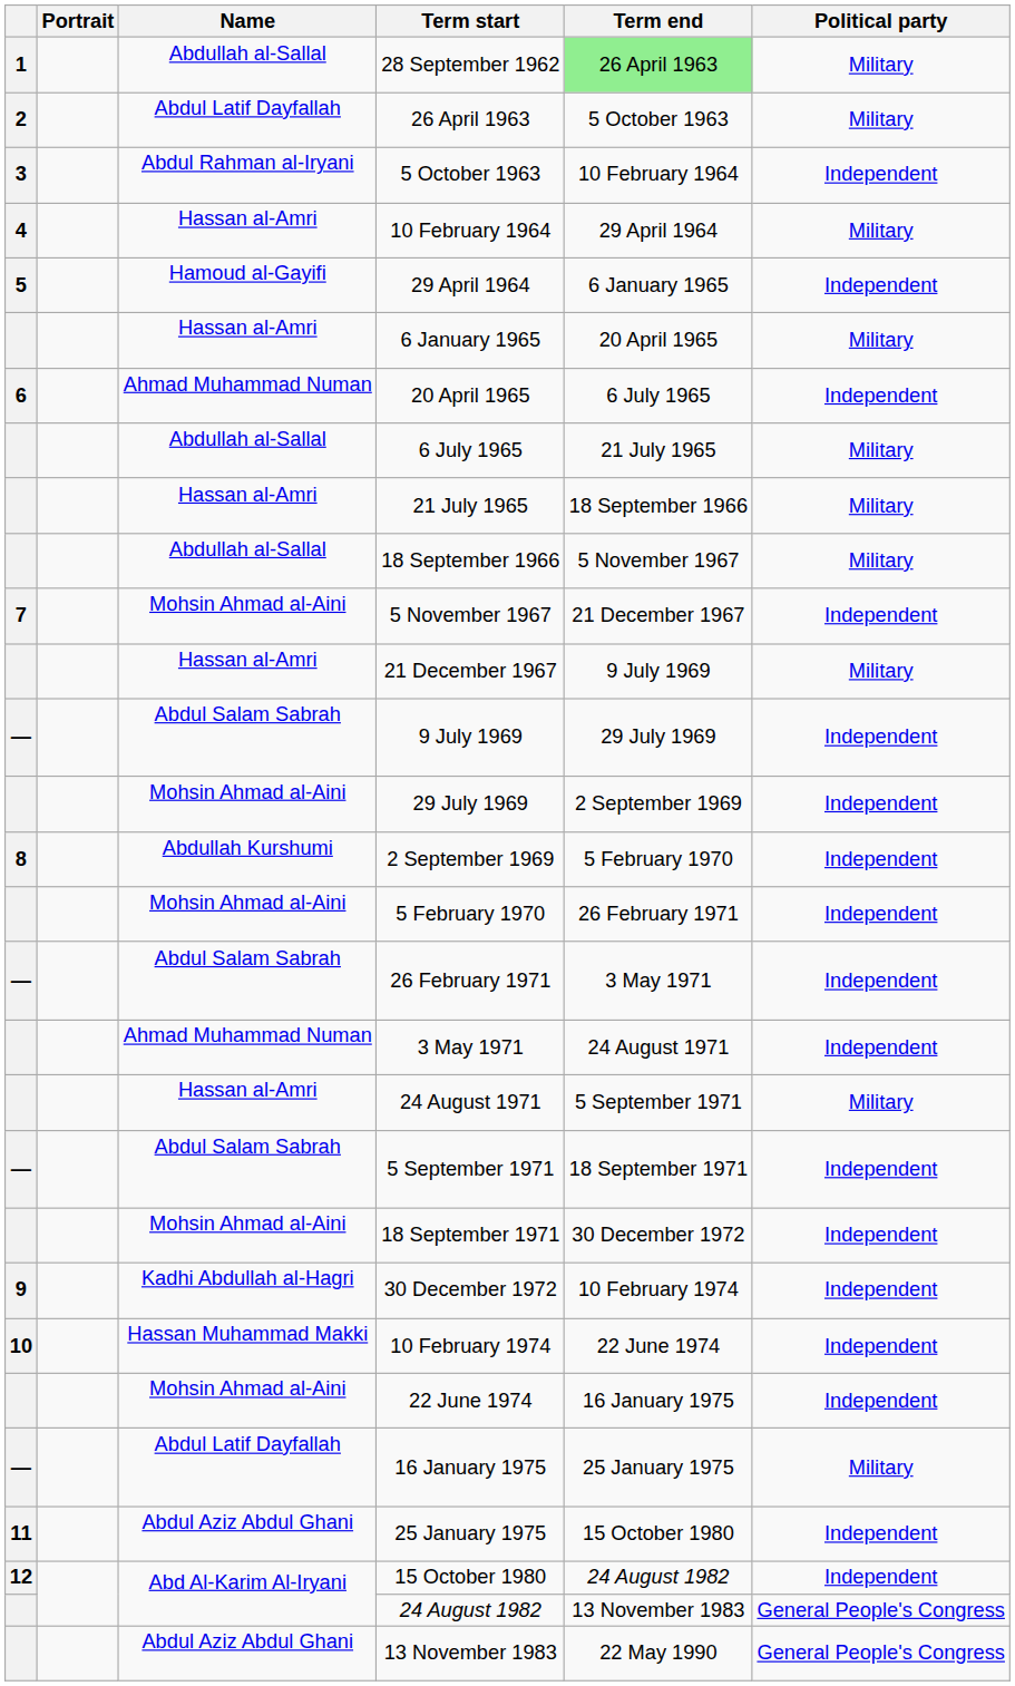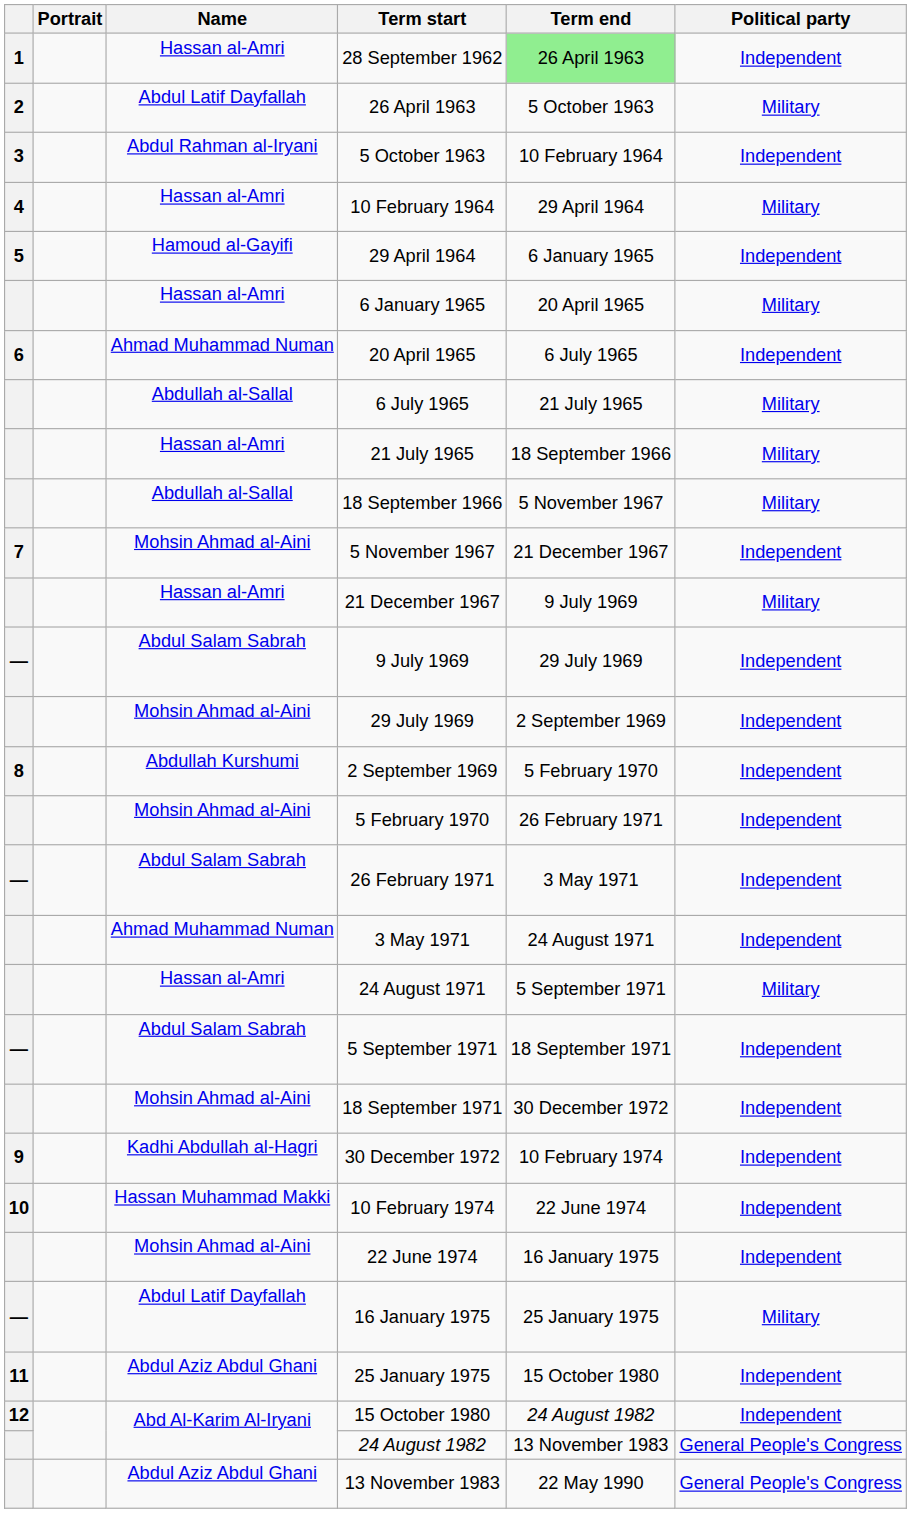28 September 1962 | Name: Abdullah al-Sallal -> Hassan al-Amri
28 September 1962 | Political party: Military -> Independent
